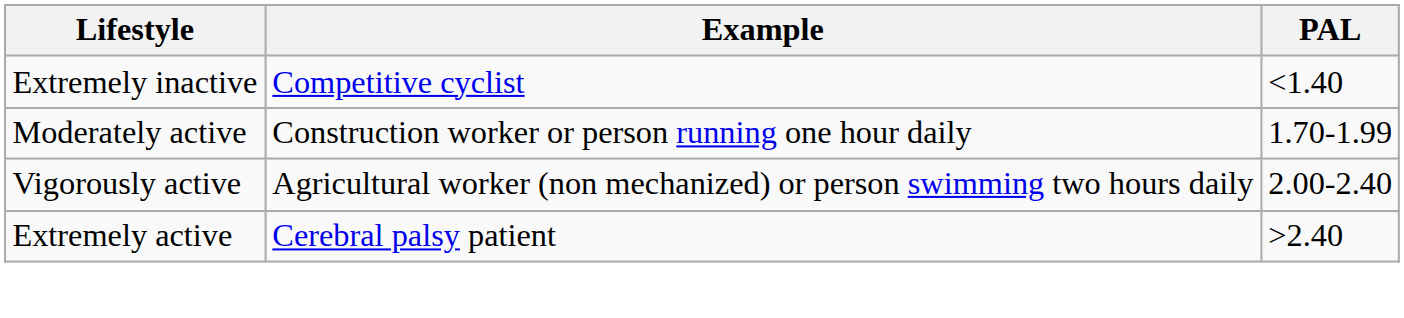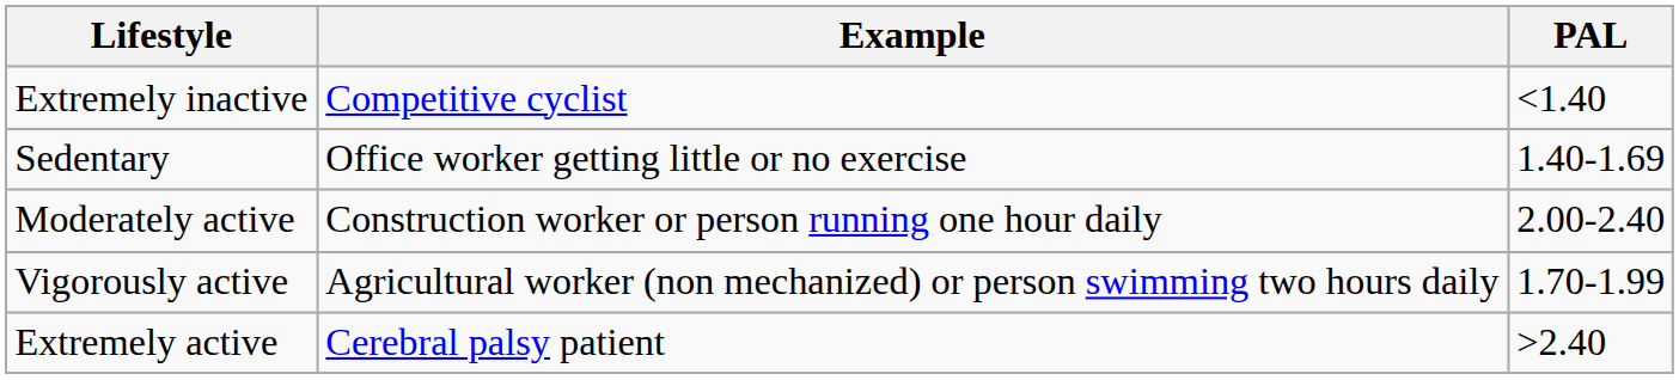+ row: Sedentary | Office worker getting little or no exercise | 1.40-1.69
Moderately active | PAL: 1.70-1.99 -> 2.00-2.40
Vigorously active | PAL: 2.00-2.40 -> 1.70-1.99
